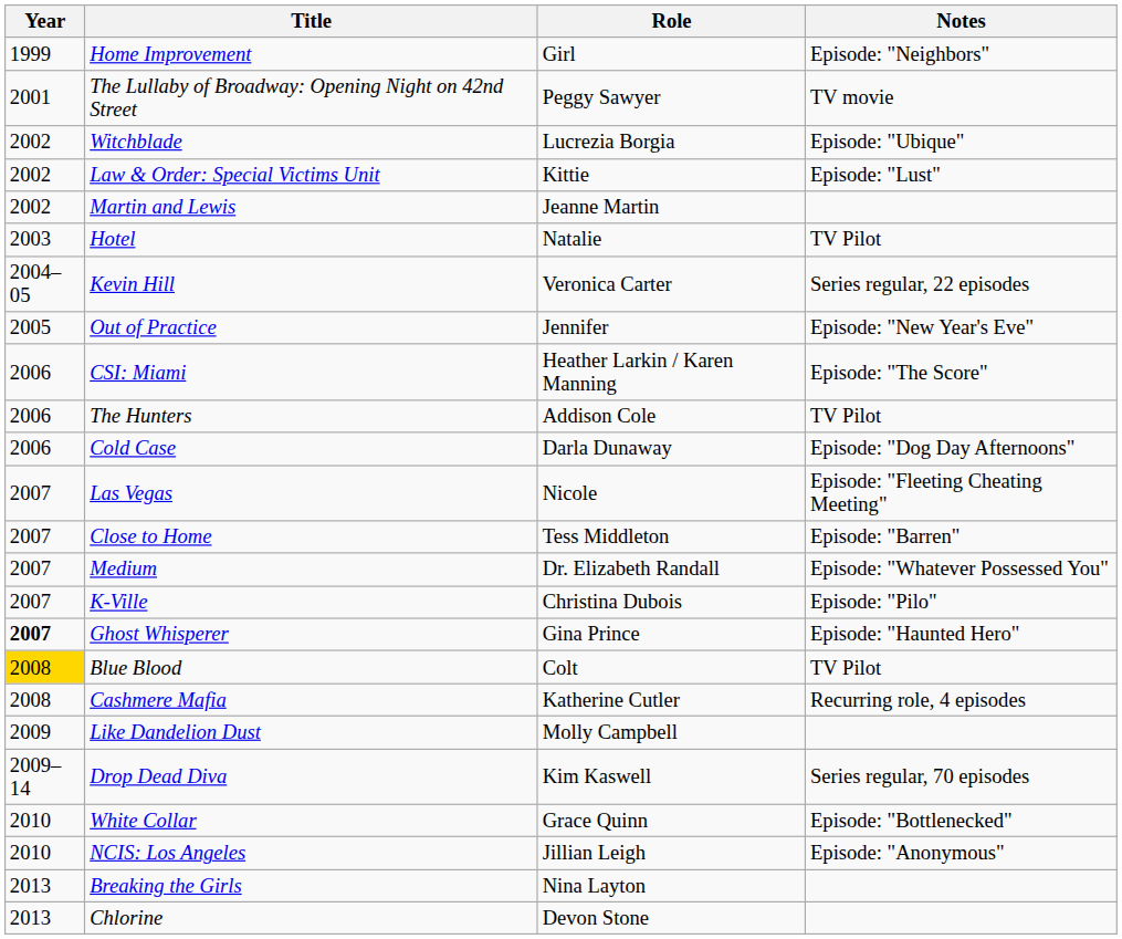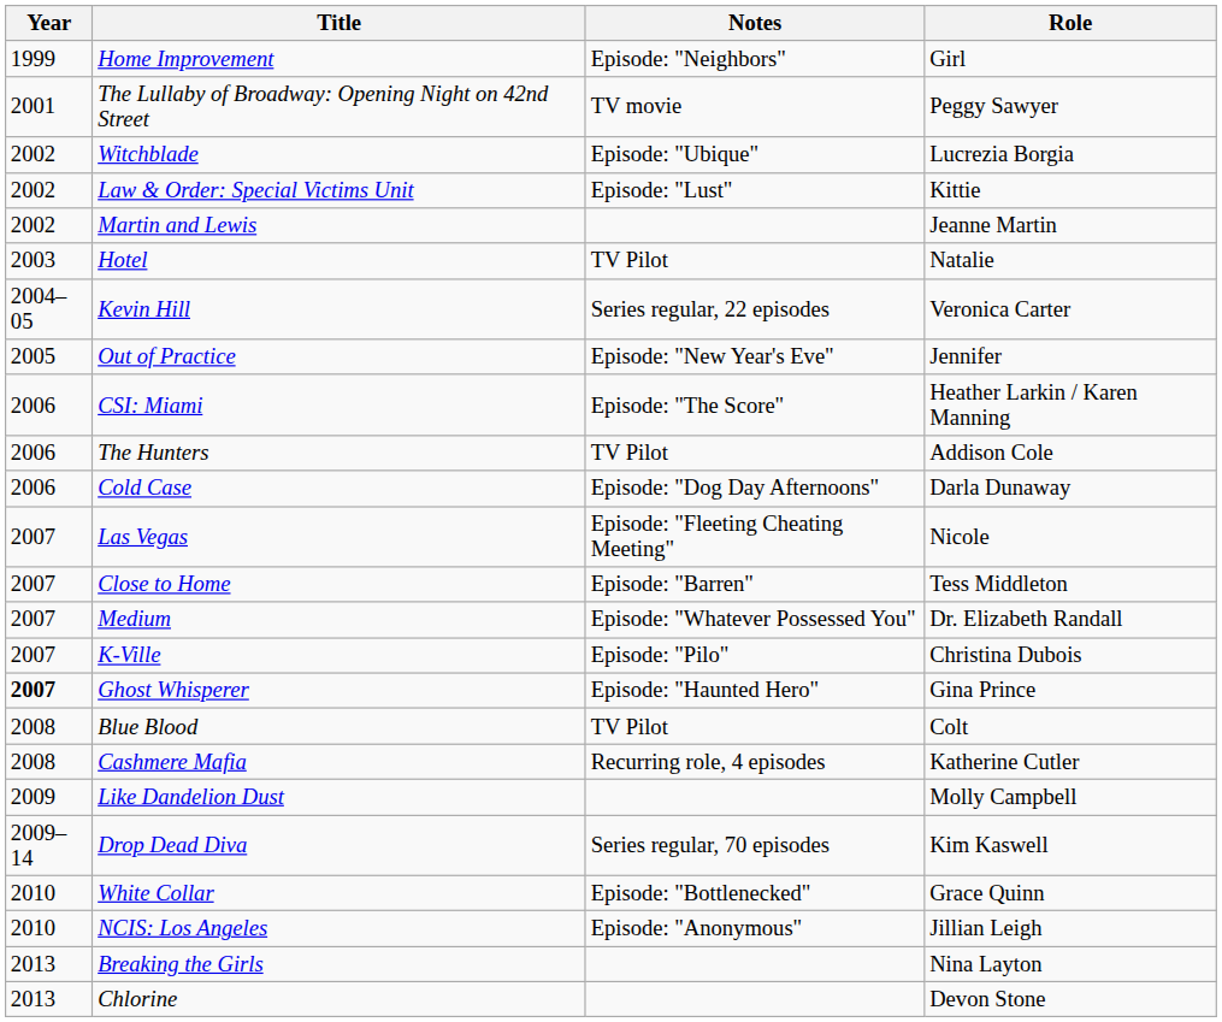columns swapped: Role <-> Notes
Blue Blood | Year: gold background -> no background
